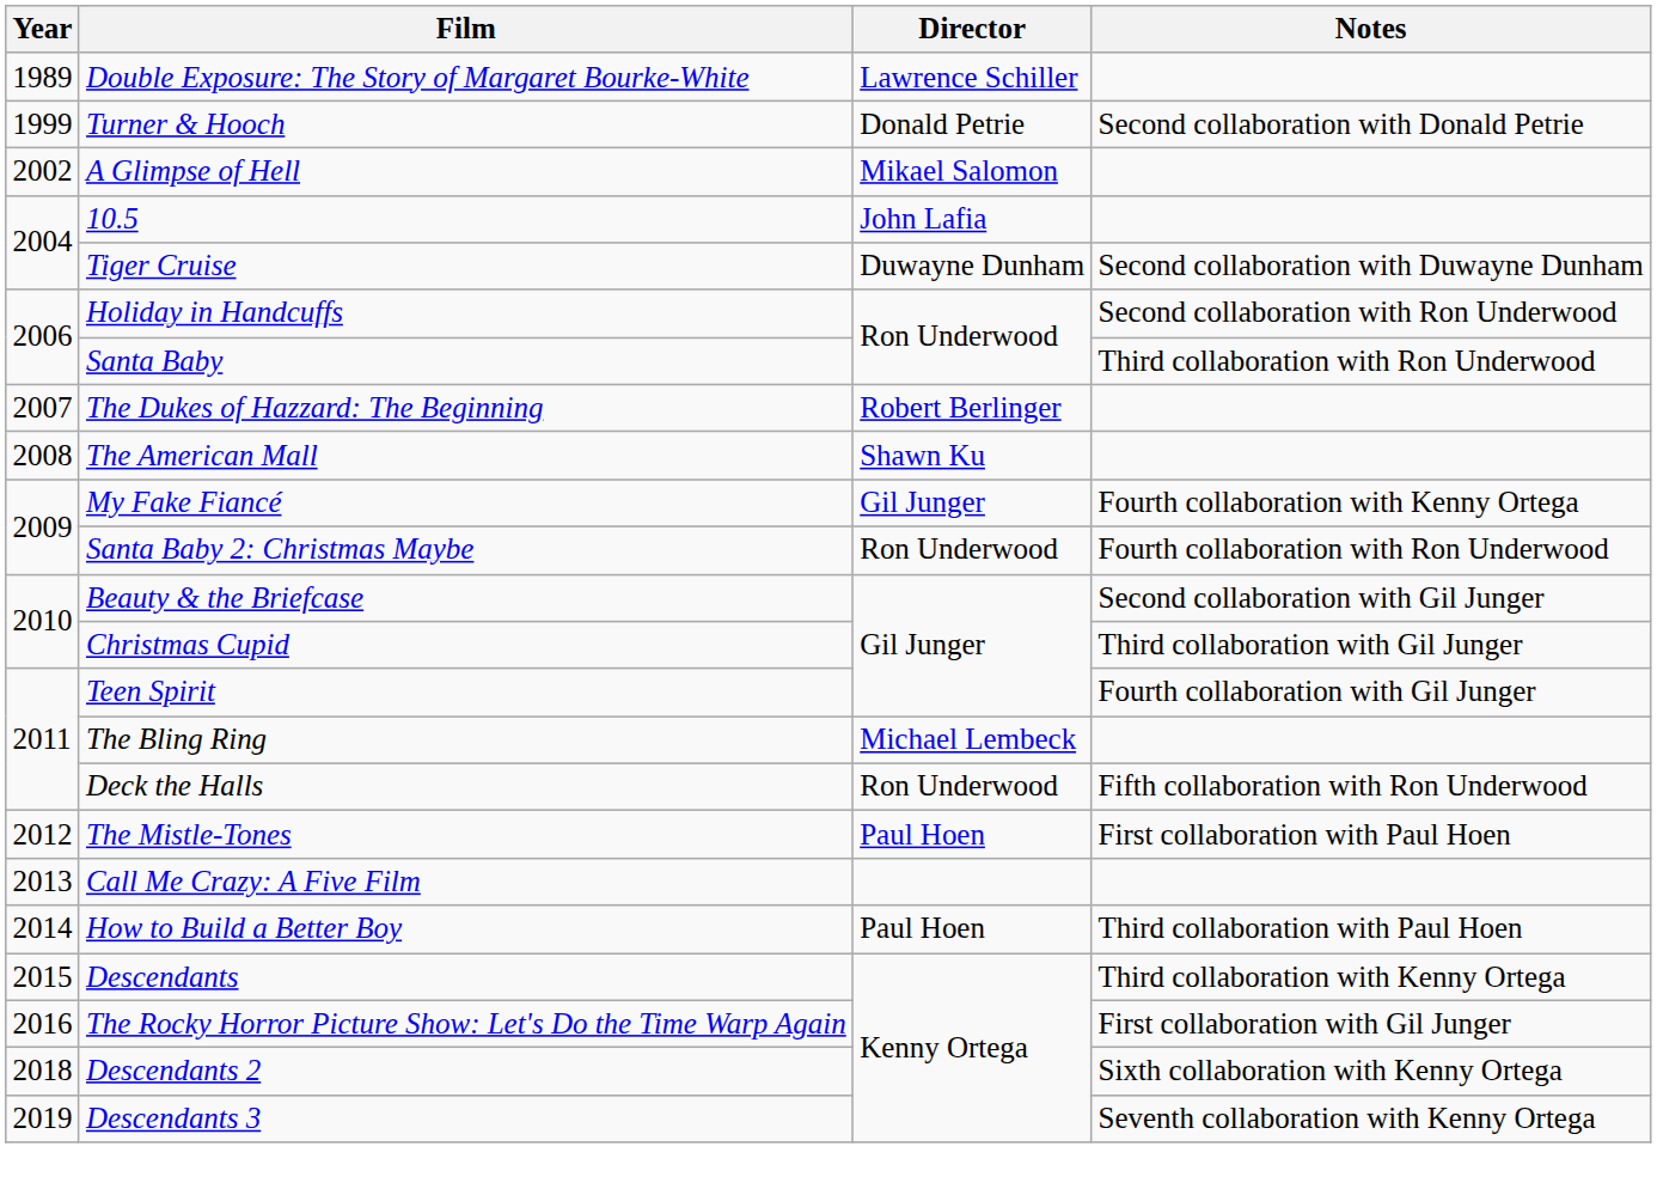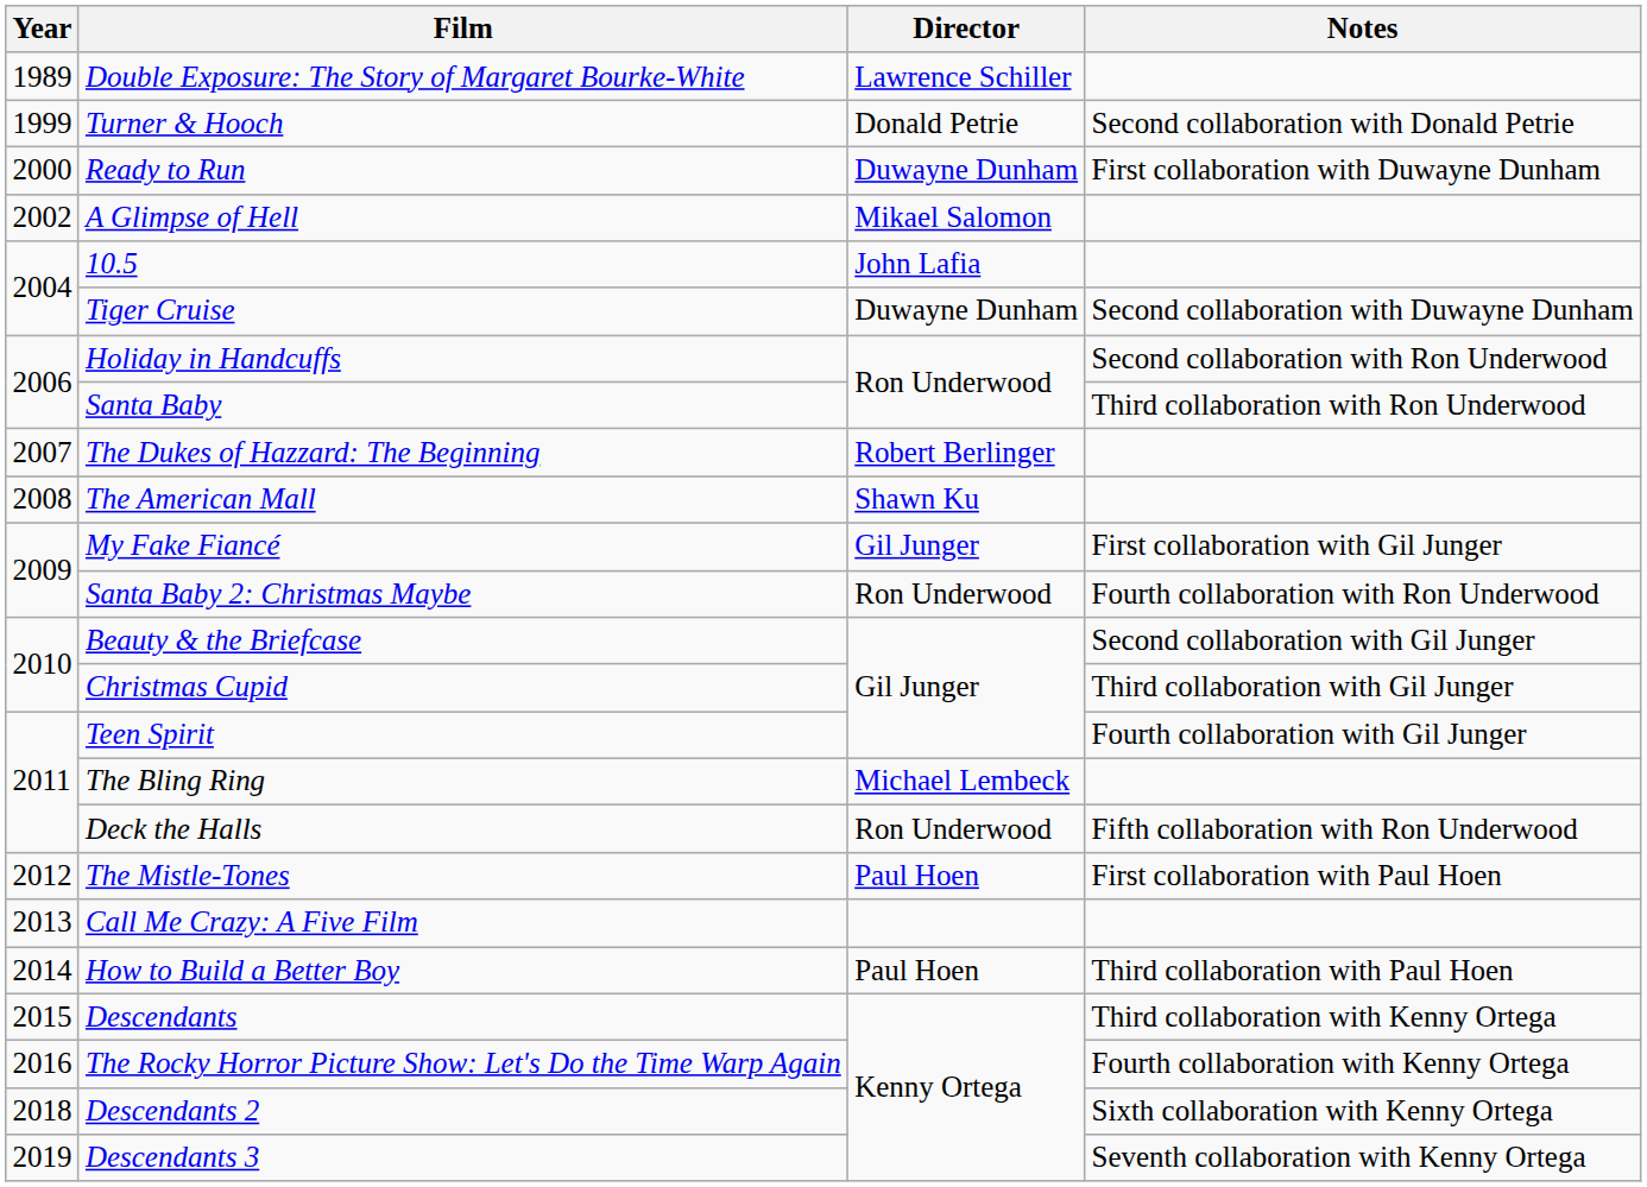+ row: 2000 | Ready to Run | Duwayne Dunham | First collaboration with Duwayne Dunham
My Fake Fiancé | Notes: Fourth collaboration with Kenny Ortega -> First collaboration with Gil Junger
The Rocky Horror Picture Show: Let's Do the Time Warp Again | Notes: First collaboration with Gil Junger -> Fourth collaboration with Kenny Ortega
